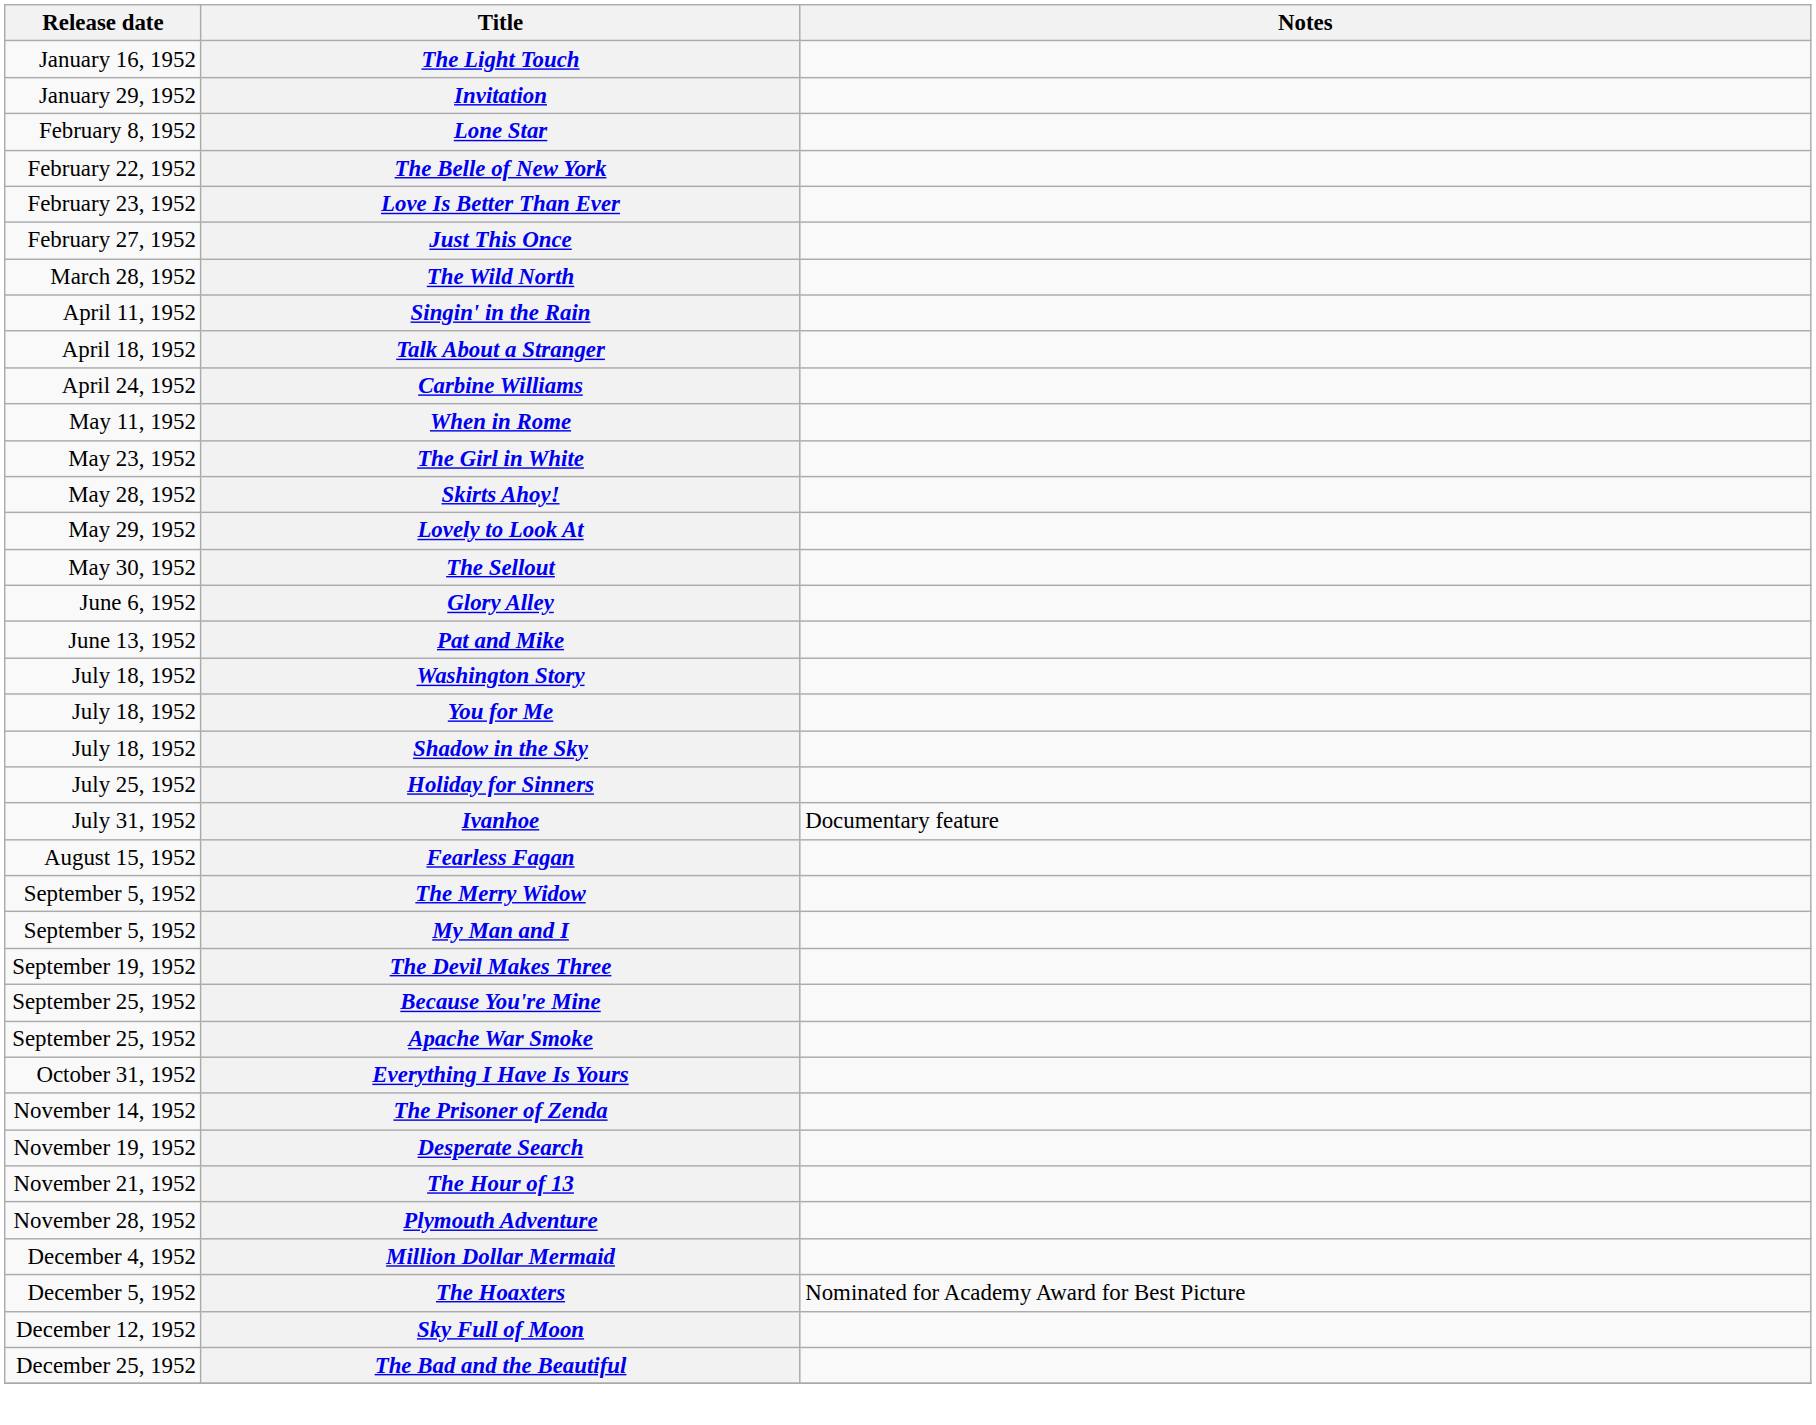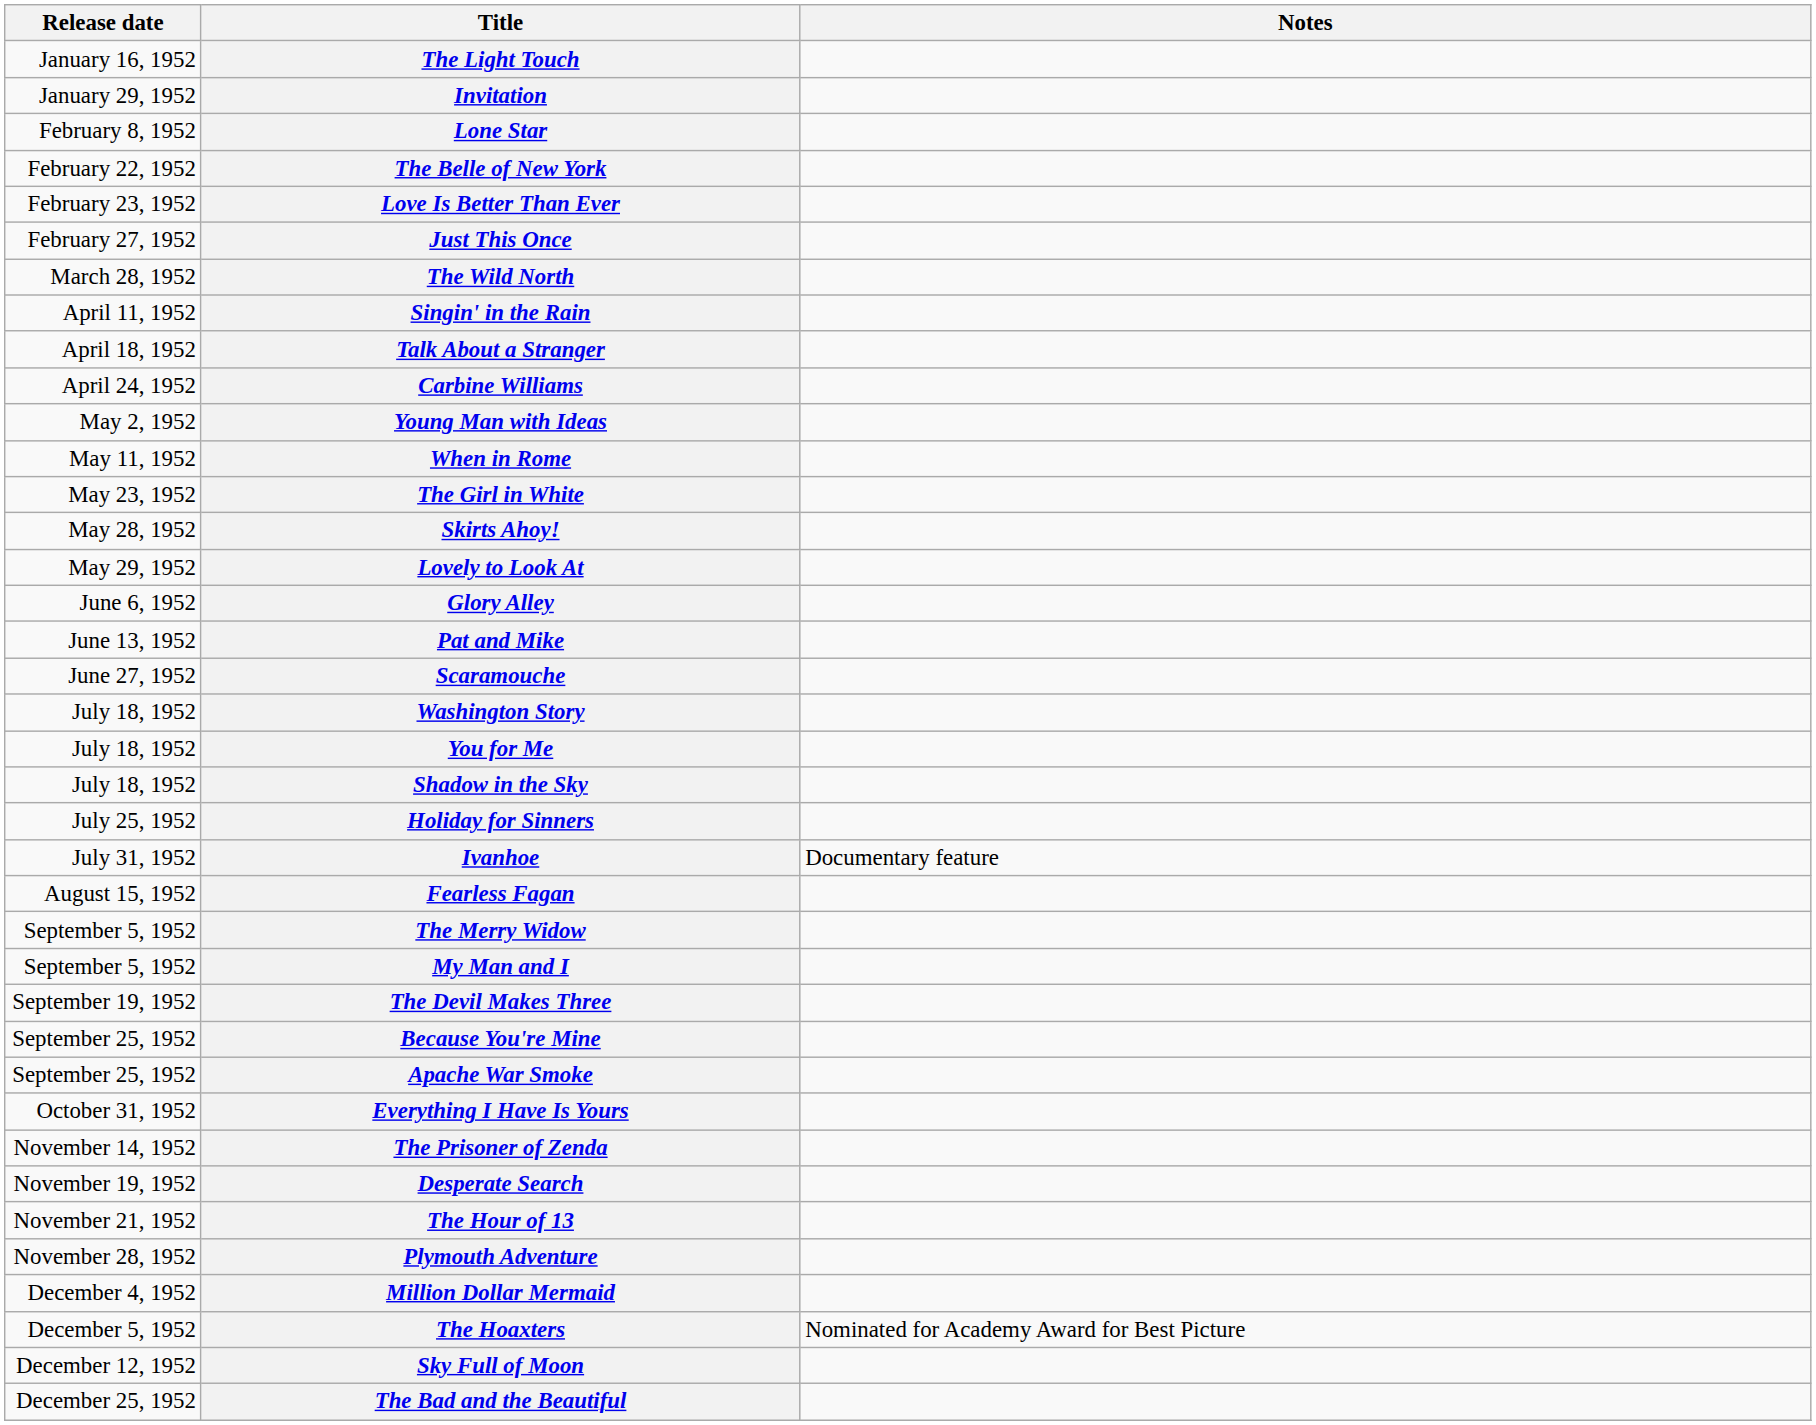+ row: May 2, 1952 | Young Man with Ideas
- row: May 30, 1952 | The Sellout
+ row: June 27, 1952 | Scaramouche
